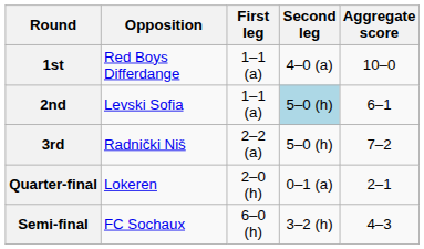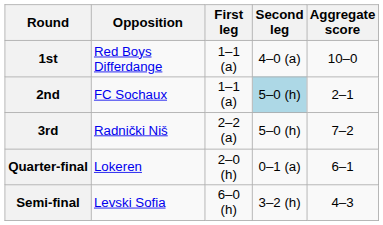2nd | Opposition: Levski Sofia -> FC Sochaux
2nd | Aggregate score: 6–1 -> 2–1
Quarter-final | Aggregate score: 2–1 -> 6–1
Semi-final | Opposition: FC Sochaux -> Levski Sofia
